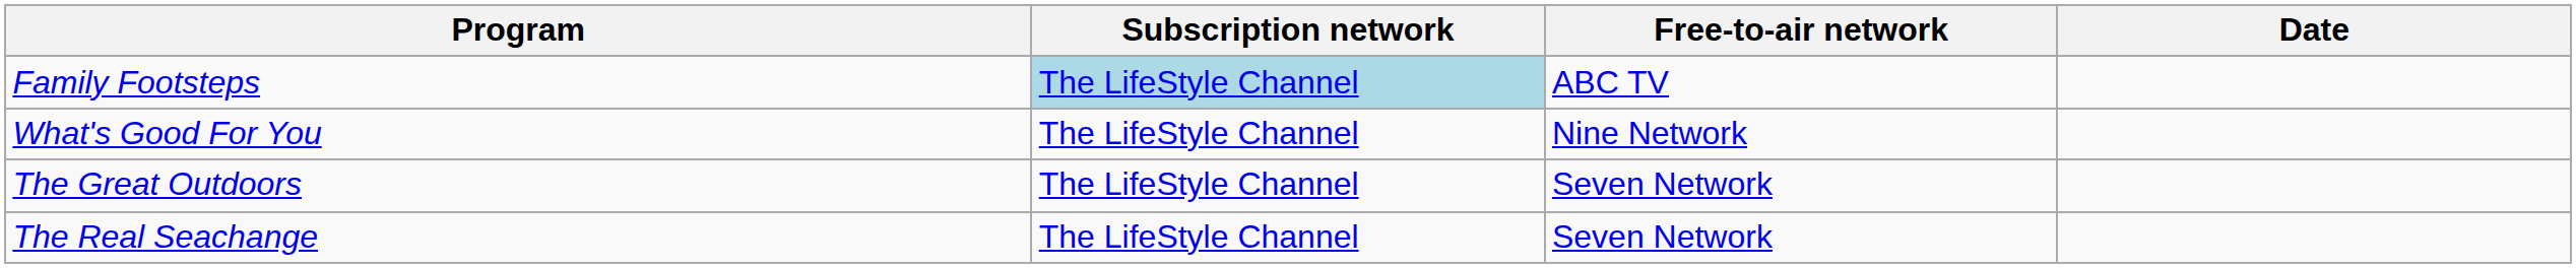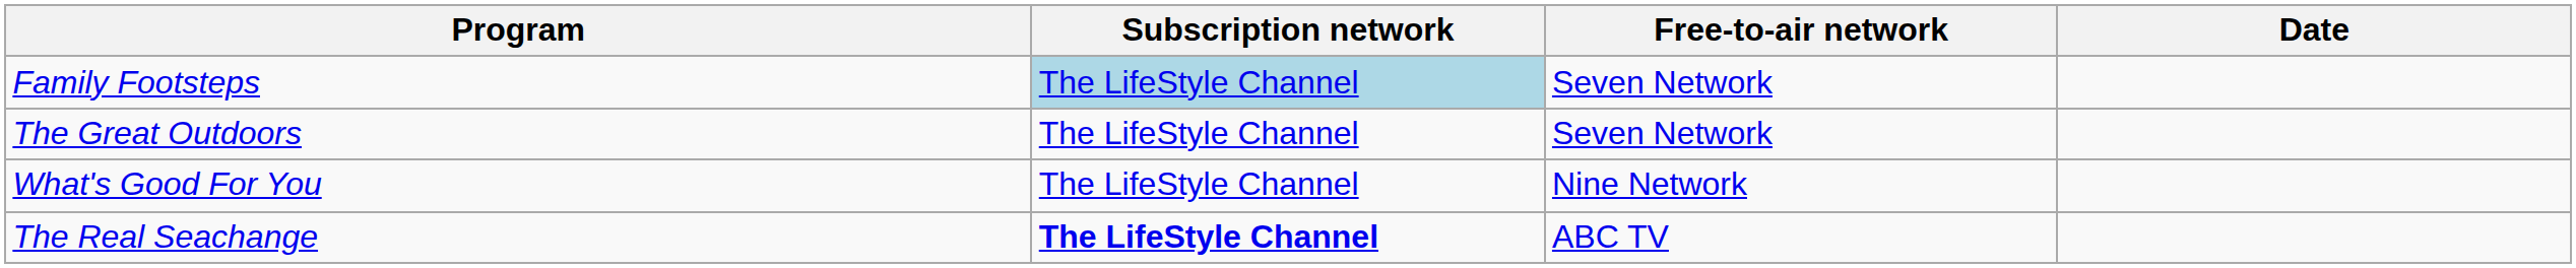Family Footsteps | Free-to-air network: ABC TV -> Seven Network
rows swapped: The Great Outdoors <-> What's Good For You
The Real Seachange | Subscription network: normal -> bold
The Real Seachange | Free-to-air network: Seven Network -> ABC TV
